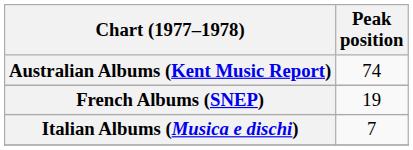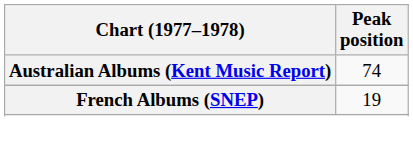- row: Italian Albums (Musica e dischi) | 7
